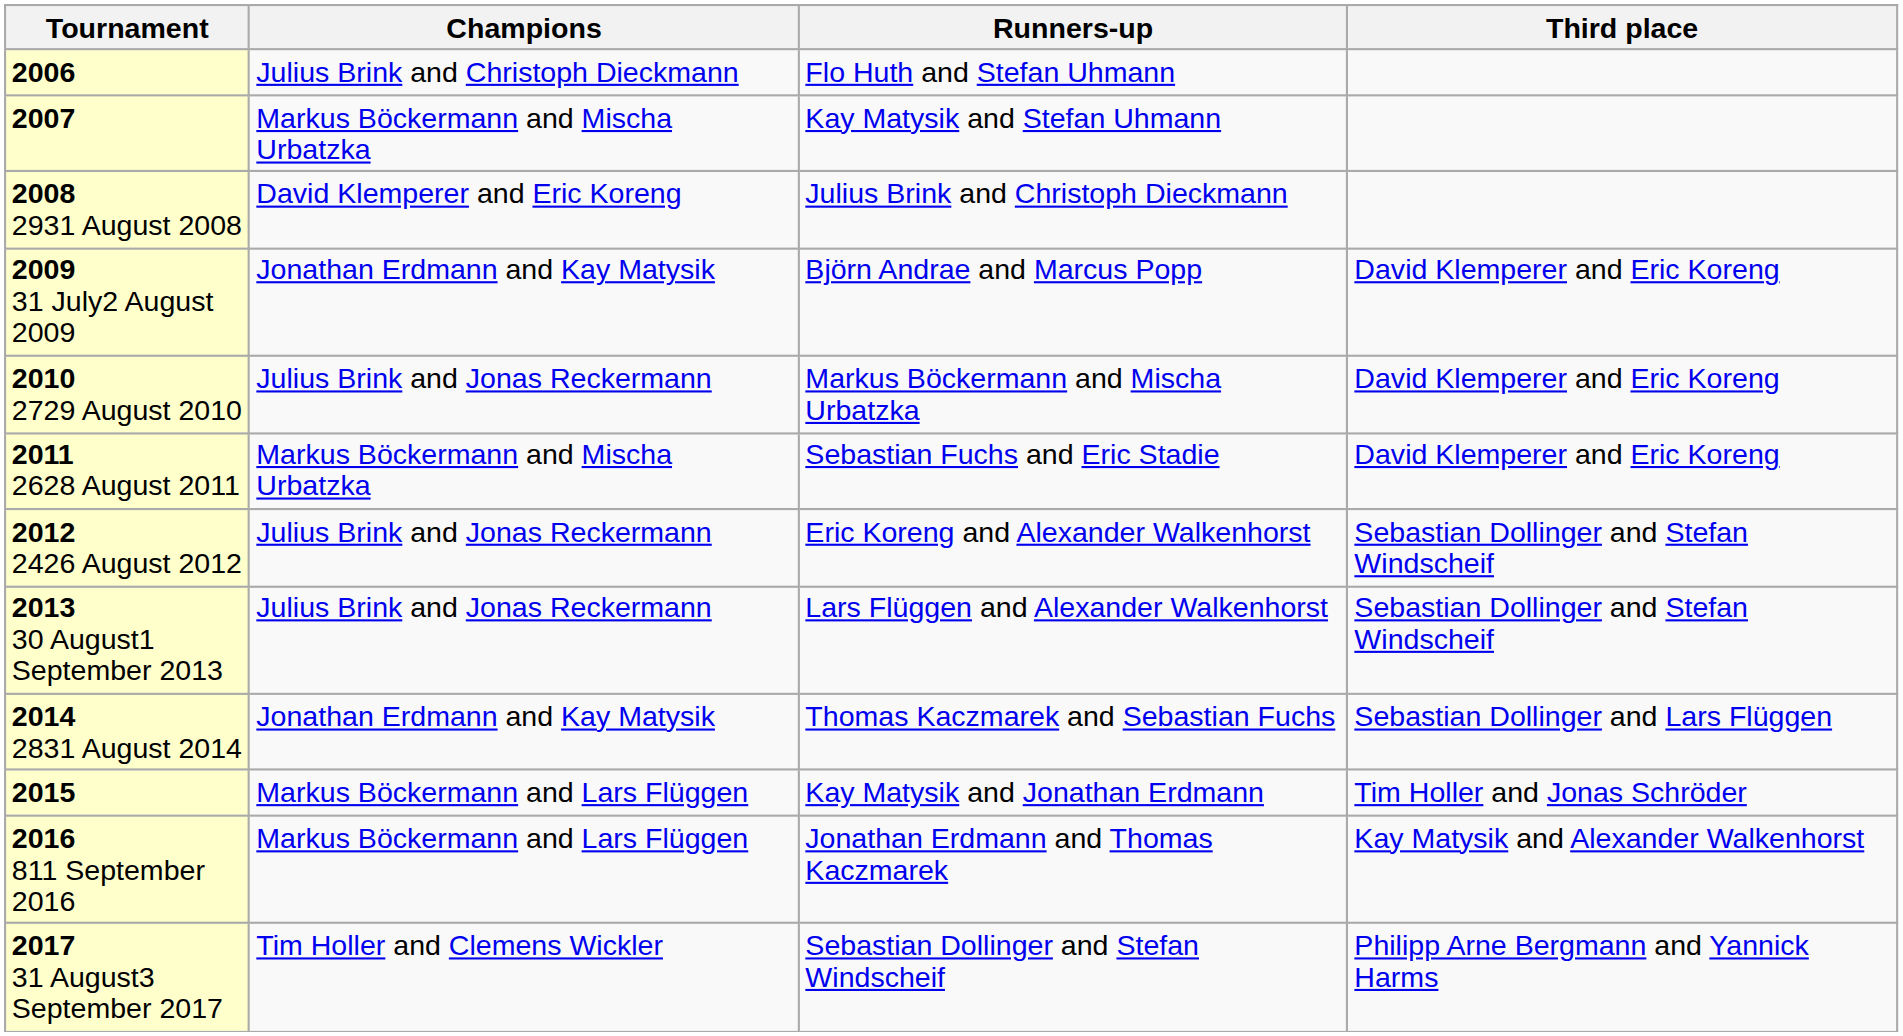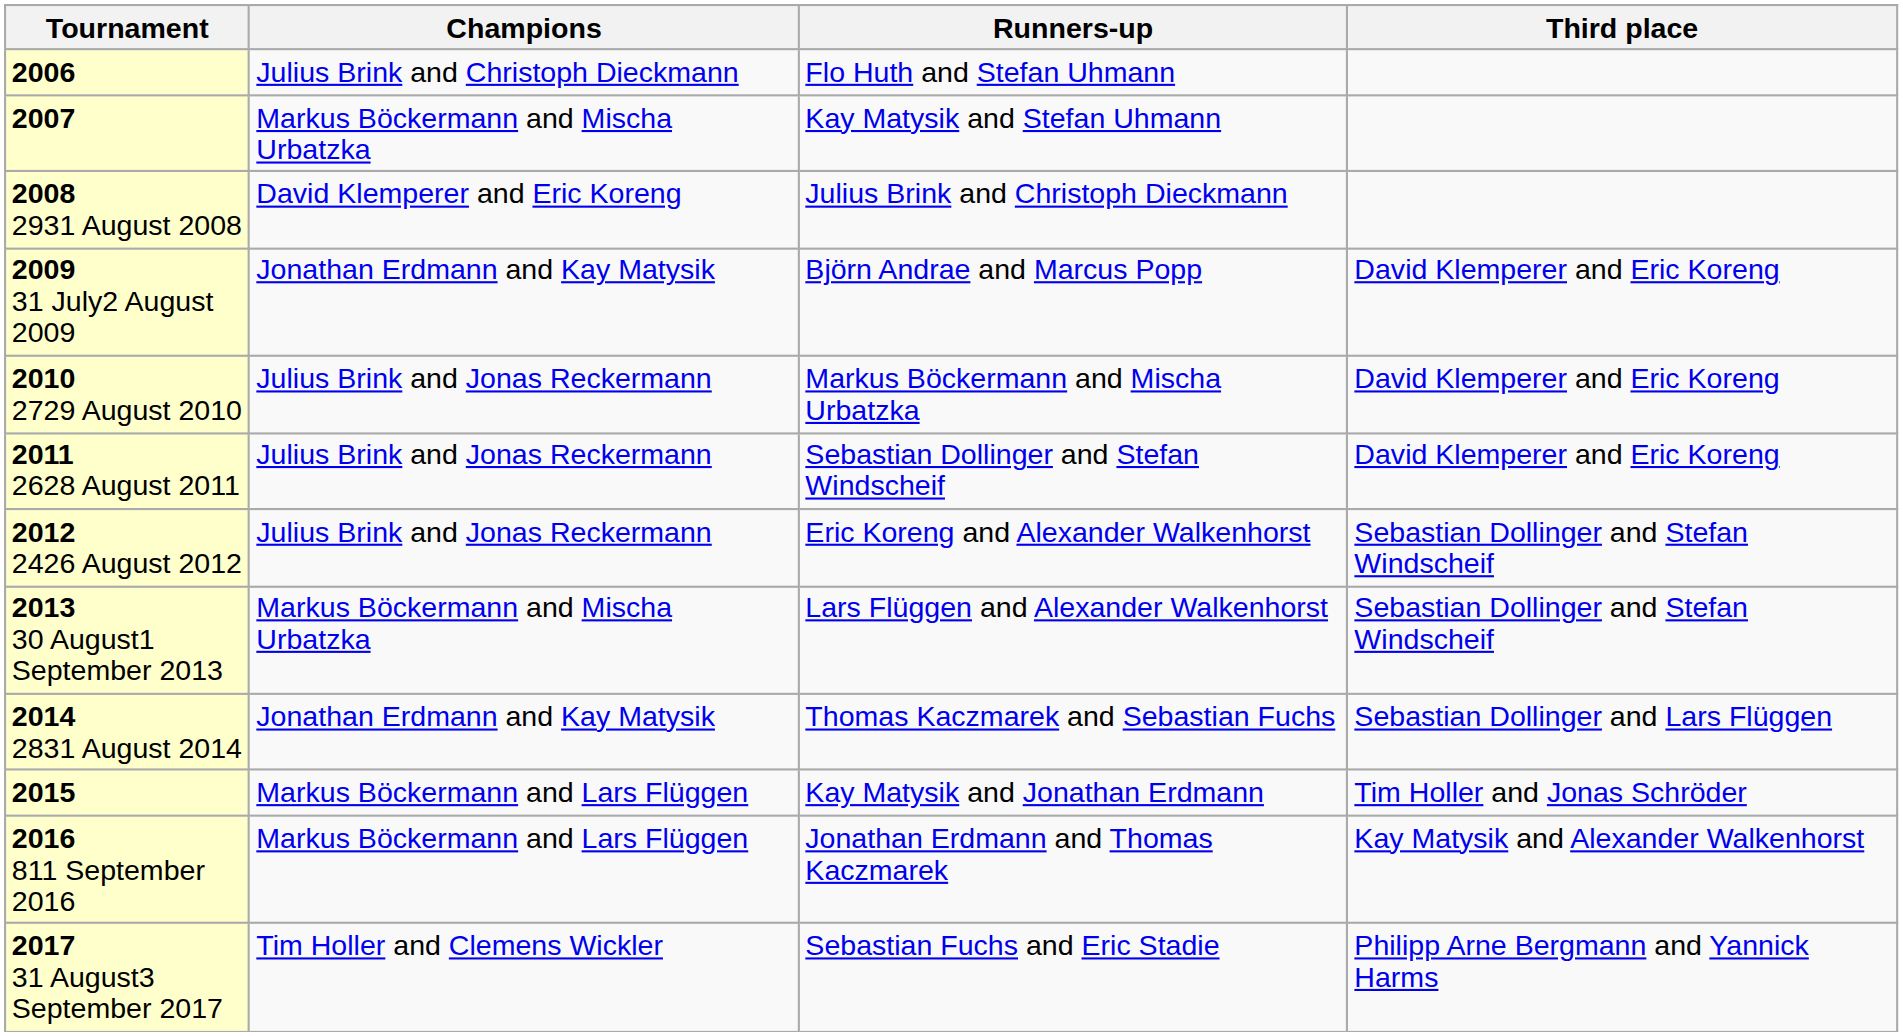2011 2628 August 2011 | Champions: Markus Böckermann and Mischa Urbatzka -> Julius Brink and Jonas Reckermann
2011 2628 August 2011 | Runners-up: Sebastian Fuchs and Eric Stadie -> Sebastian Dollinger and Stefan Windscheif
2013 30 August1 September 2013 | Champions: Julius Brink and Jonas Reckermann -> Markus Böckermann and Mischa Urbatzka
2017 31 August3 September 2017 | Runners-up: Sebastian Dollinger and Stefan Windscheif -> Sebastian Fuchs and Eric Stadie
